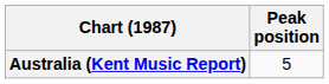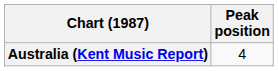Australia (Kent Music Report) | Peak position: 5 -> 4
